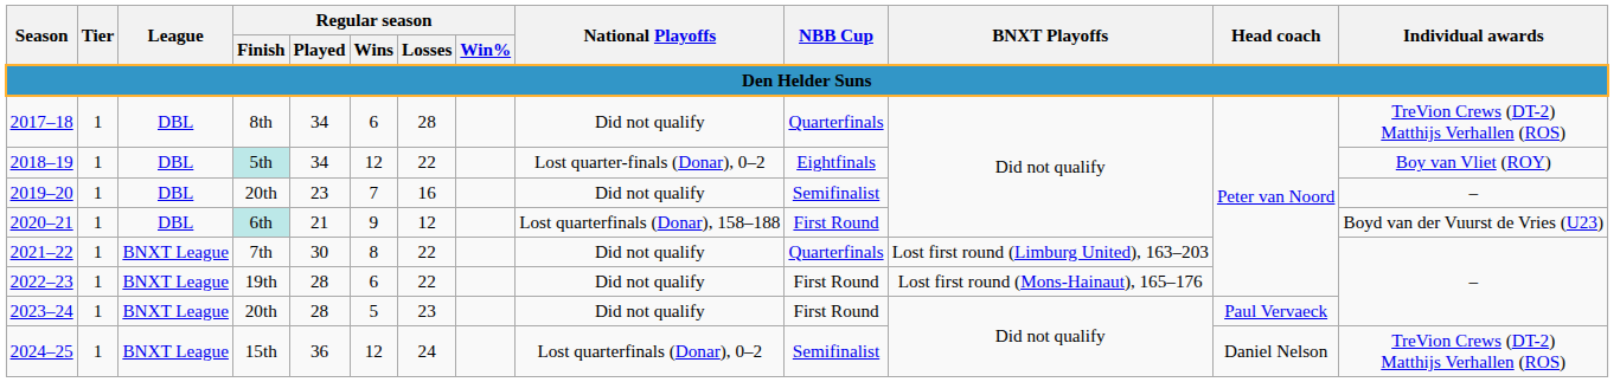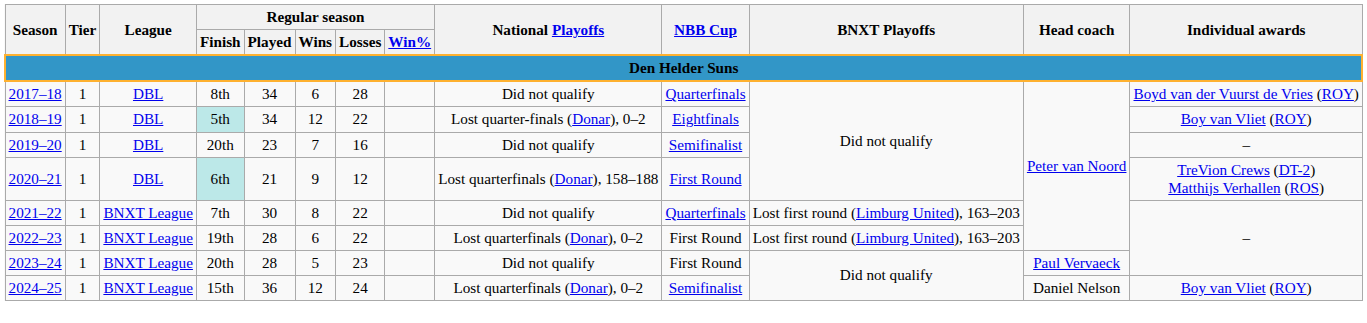2017–18 | Individual awards: TreVion Crews (DT-2) Matthijs Verhallen (ROS) -> Boyd van der Vuurst de Vries (ROY)
2020–21 | Individual awards: Boyd van der Vuurst de Vries (U23) -> TreVion Crews (DT-2) Matthijs Verhallen (ROS)
2022–23 | National Playoffs: Did not qualify -> Lost quarterfinals (Donar), 0–2
2022–23 | BNXT Playoffs: Lost first round (Mons-Hainaut), 165–176 -> Lost first round (Limburg United), 163–203
2024–25 | Individual awards: TreVion Crews (DT-2) Matthijs Verhallen (ROS) -> Boy van Vliet (ROY)
